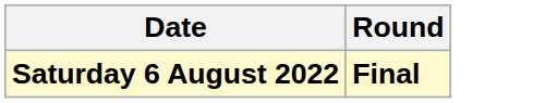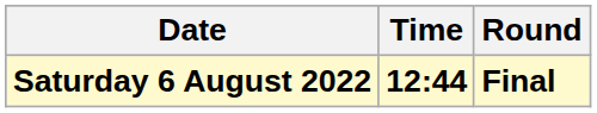+ column: Time | 12:44
